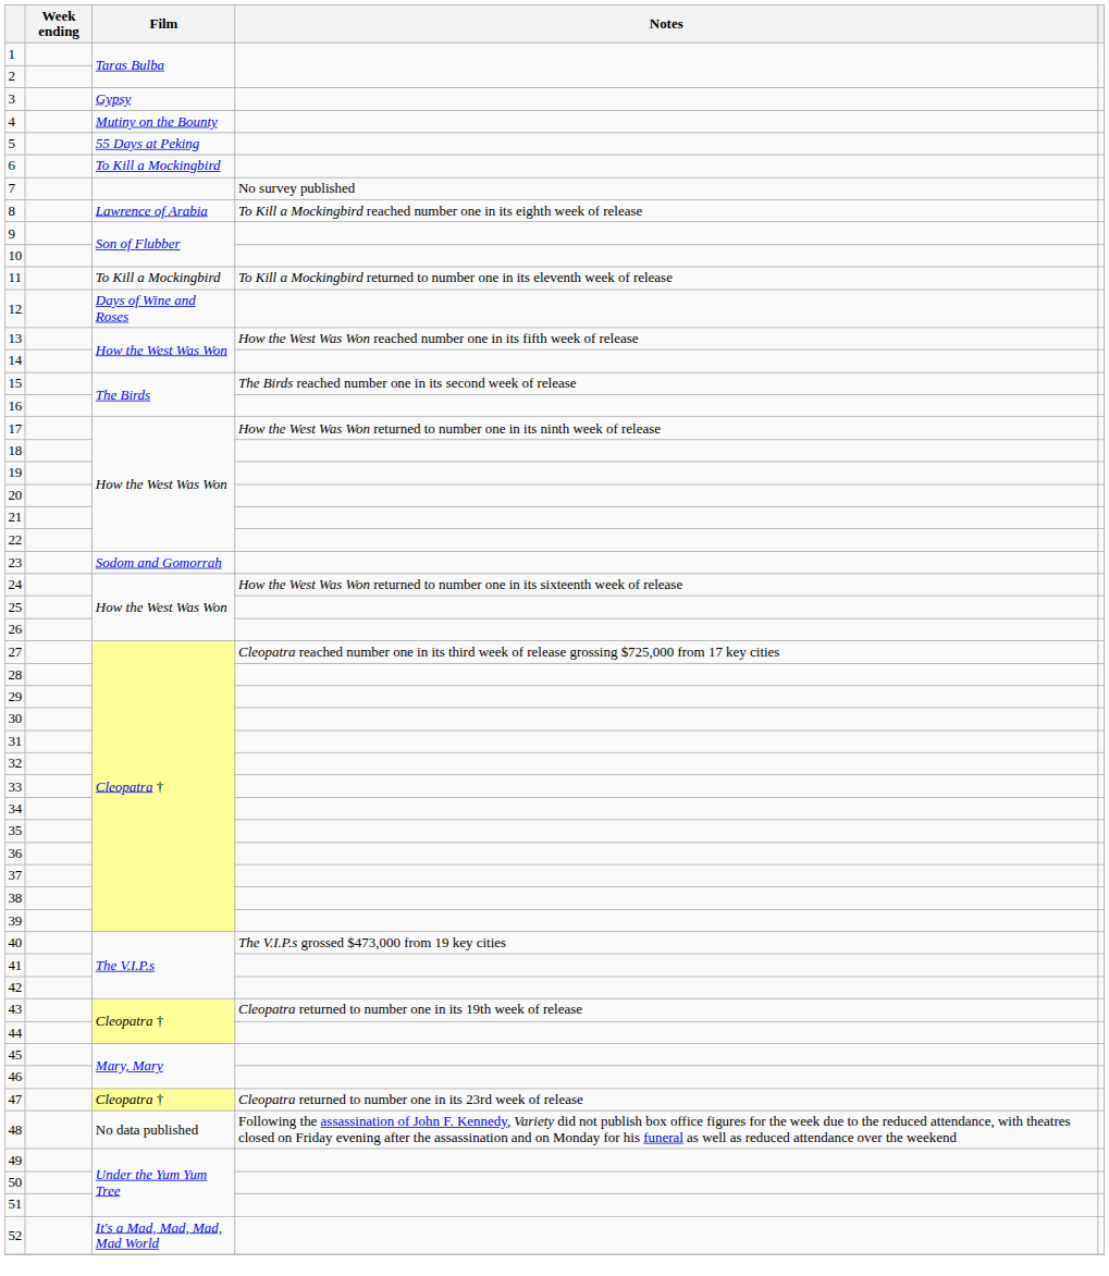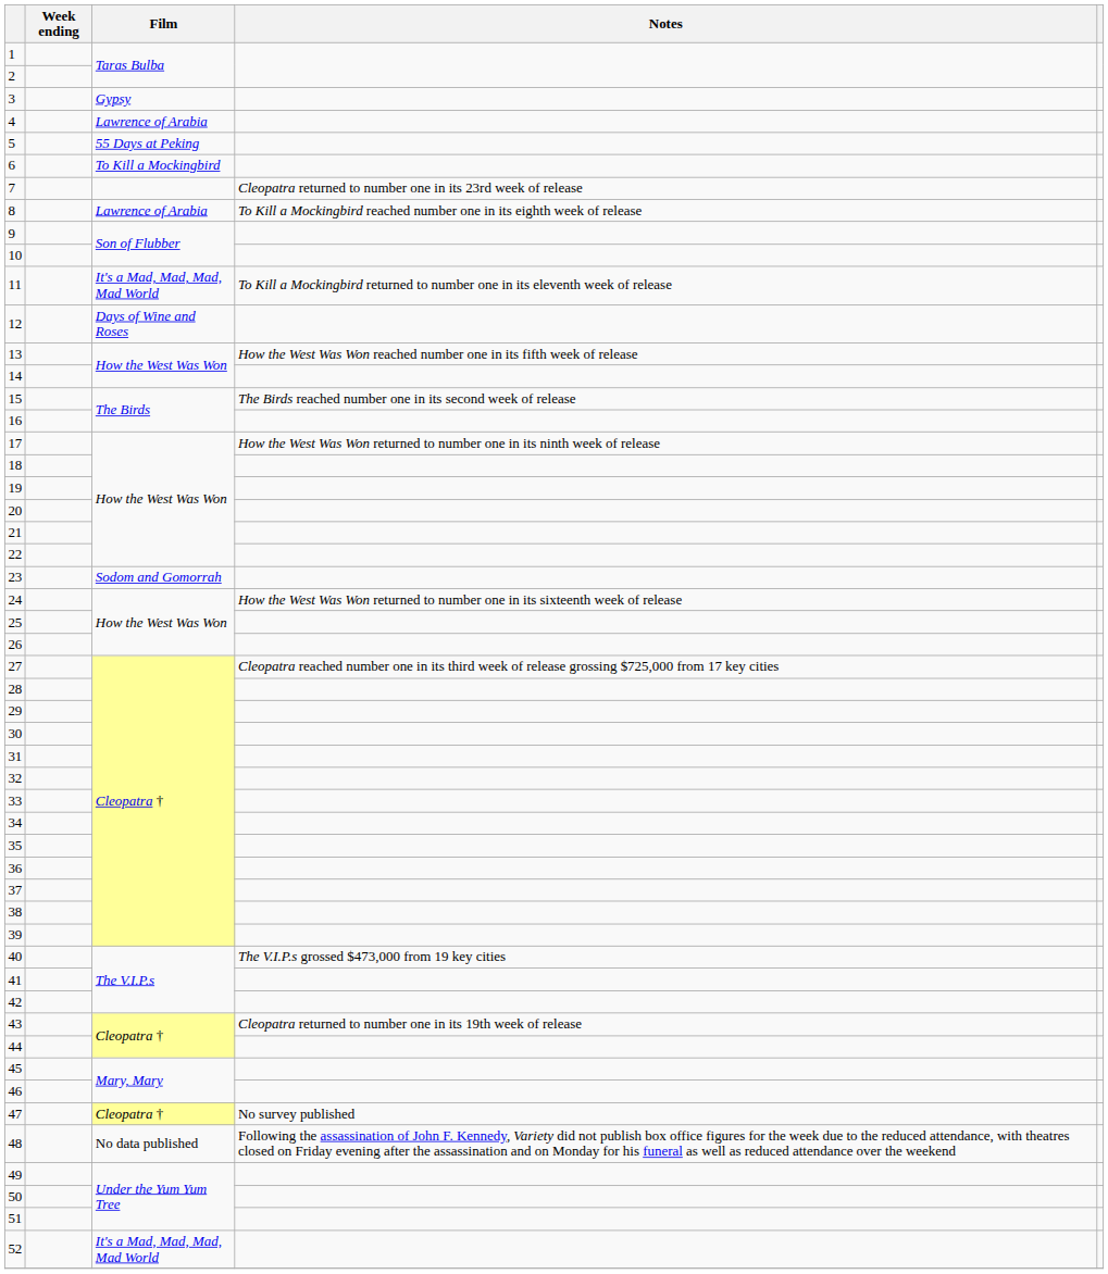4 | Film: Mutiny on the Bounty -> Lawrence of Arabia
7 | Notes: No survey published -> Cleopatra returned to number one in its 23rd week of release
11 | Film: To Kill a Mockingbird -> It's a Mad, Mad, Mad, Mad World
47 | Notes: Cleopatra returned to number one in its 23rd week of release -> No survey published
